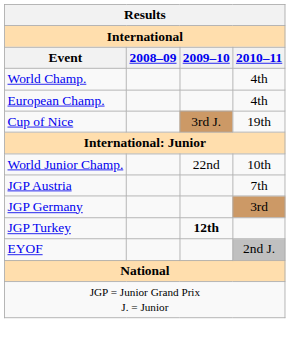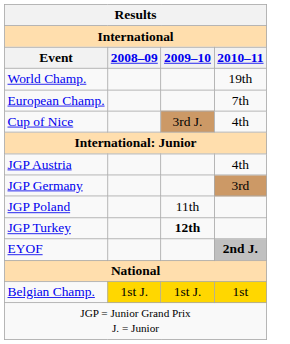World Champ. | 2010–11: 4th -> 19th
European Champ. | 2010–11: 4th -> 7th
Cup of Nice | 2010–11: 19th -> 4th
- row: World Junior Champ. | 22nd | 10th
JGP Austria | 2010–11: 7th -> 4th
+ row: JGP Poland | 11th
EYOF | 2010–11: normal -> bold
+ row: Belgian Champ. | 1st J. | 1st J. | 1st
